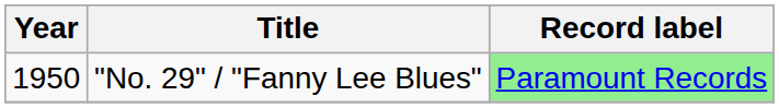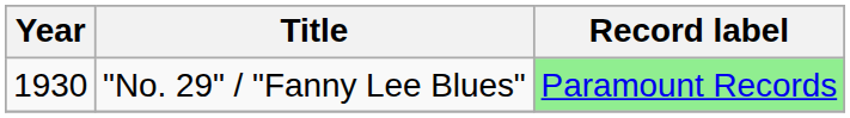"No. 29" / "Fanny Lee Blues" | Year: 1950 -> 1930
